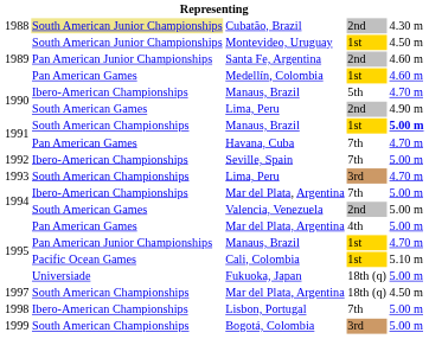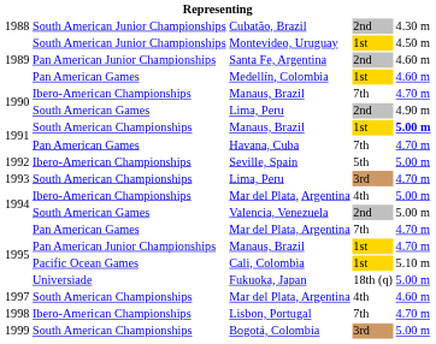Cubatão, Brazil | column 2: khaki background -> no background
1990 / Manaus, Brazil | column 4: 5th -> 7th
Seville, Spain | column 4: 7th -> 5th
1994 / Mar del Plata, Argentina | column 4: 7th -> 4th
1995 / Mar del Plata, Argentina | column 4: 4th -> 7th
1995 / Mar del Plata, Argentina | column 5: 5.00 m -> 4.70 m
1997 / Mar del Plata, Argentina | column 4: 18th (q) -> 4th
1997 / Mar del Plata, Argentina | column 5: 4.50 m -> 4.60 m
Lisbon, Portugal | column 5: 5.00 m -> 4.70 m
